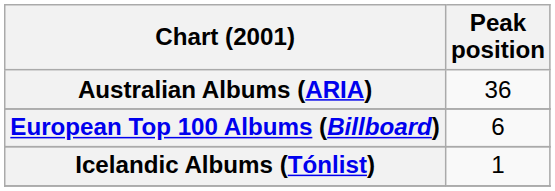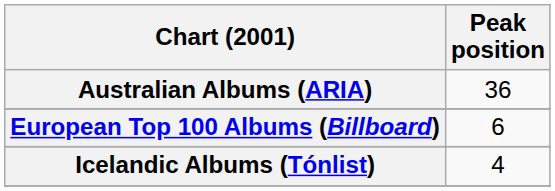Icelandic Albums (Tónlist) | Peak position: 1 -> 4
